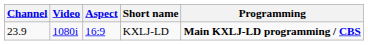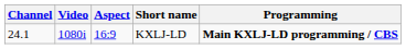KXLJ-LD | Channel: 23.9 -> 24.1
